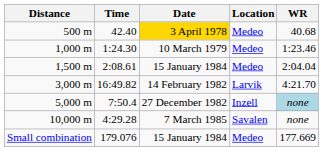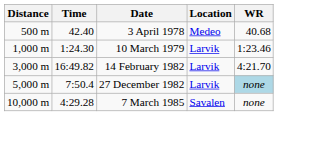500 m | Date: gold background -> no background
1,000 m | Location: Medeo -> Larvik
- row: 1,500 m | 2:08.61 | 15 January 1984 | Medeo | 2:04.04
5,000 m | Location: Inzell -> Larvik
- row: Small combination | 179.076 | 15 January 1984 | Medeo | 177.669
